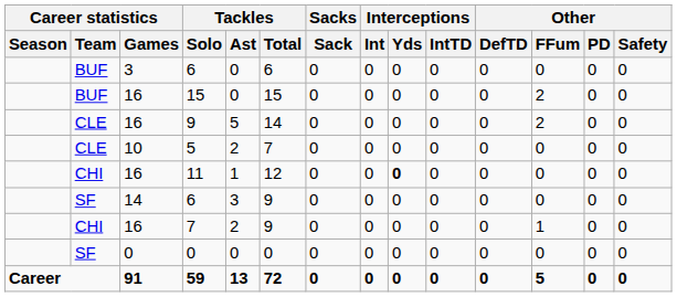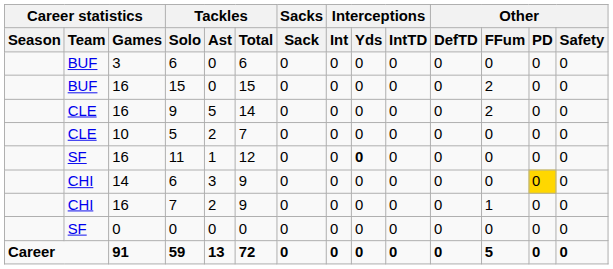11 | Career statistics / Team: CHI -> SF
14 / 6 | Career statistics / Team: SF -> CHI
14 / 6 | Other / PD: no background -> gold background
